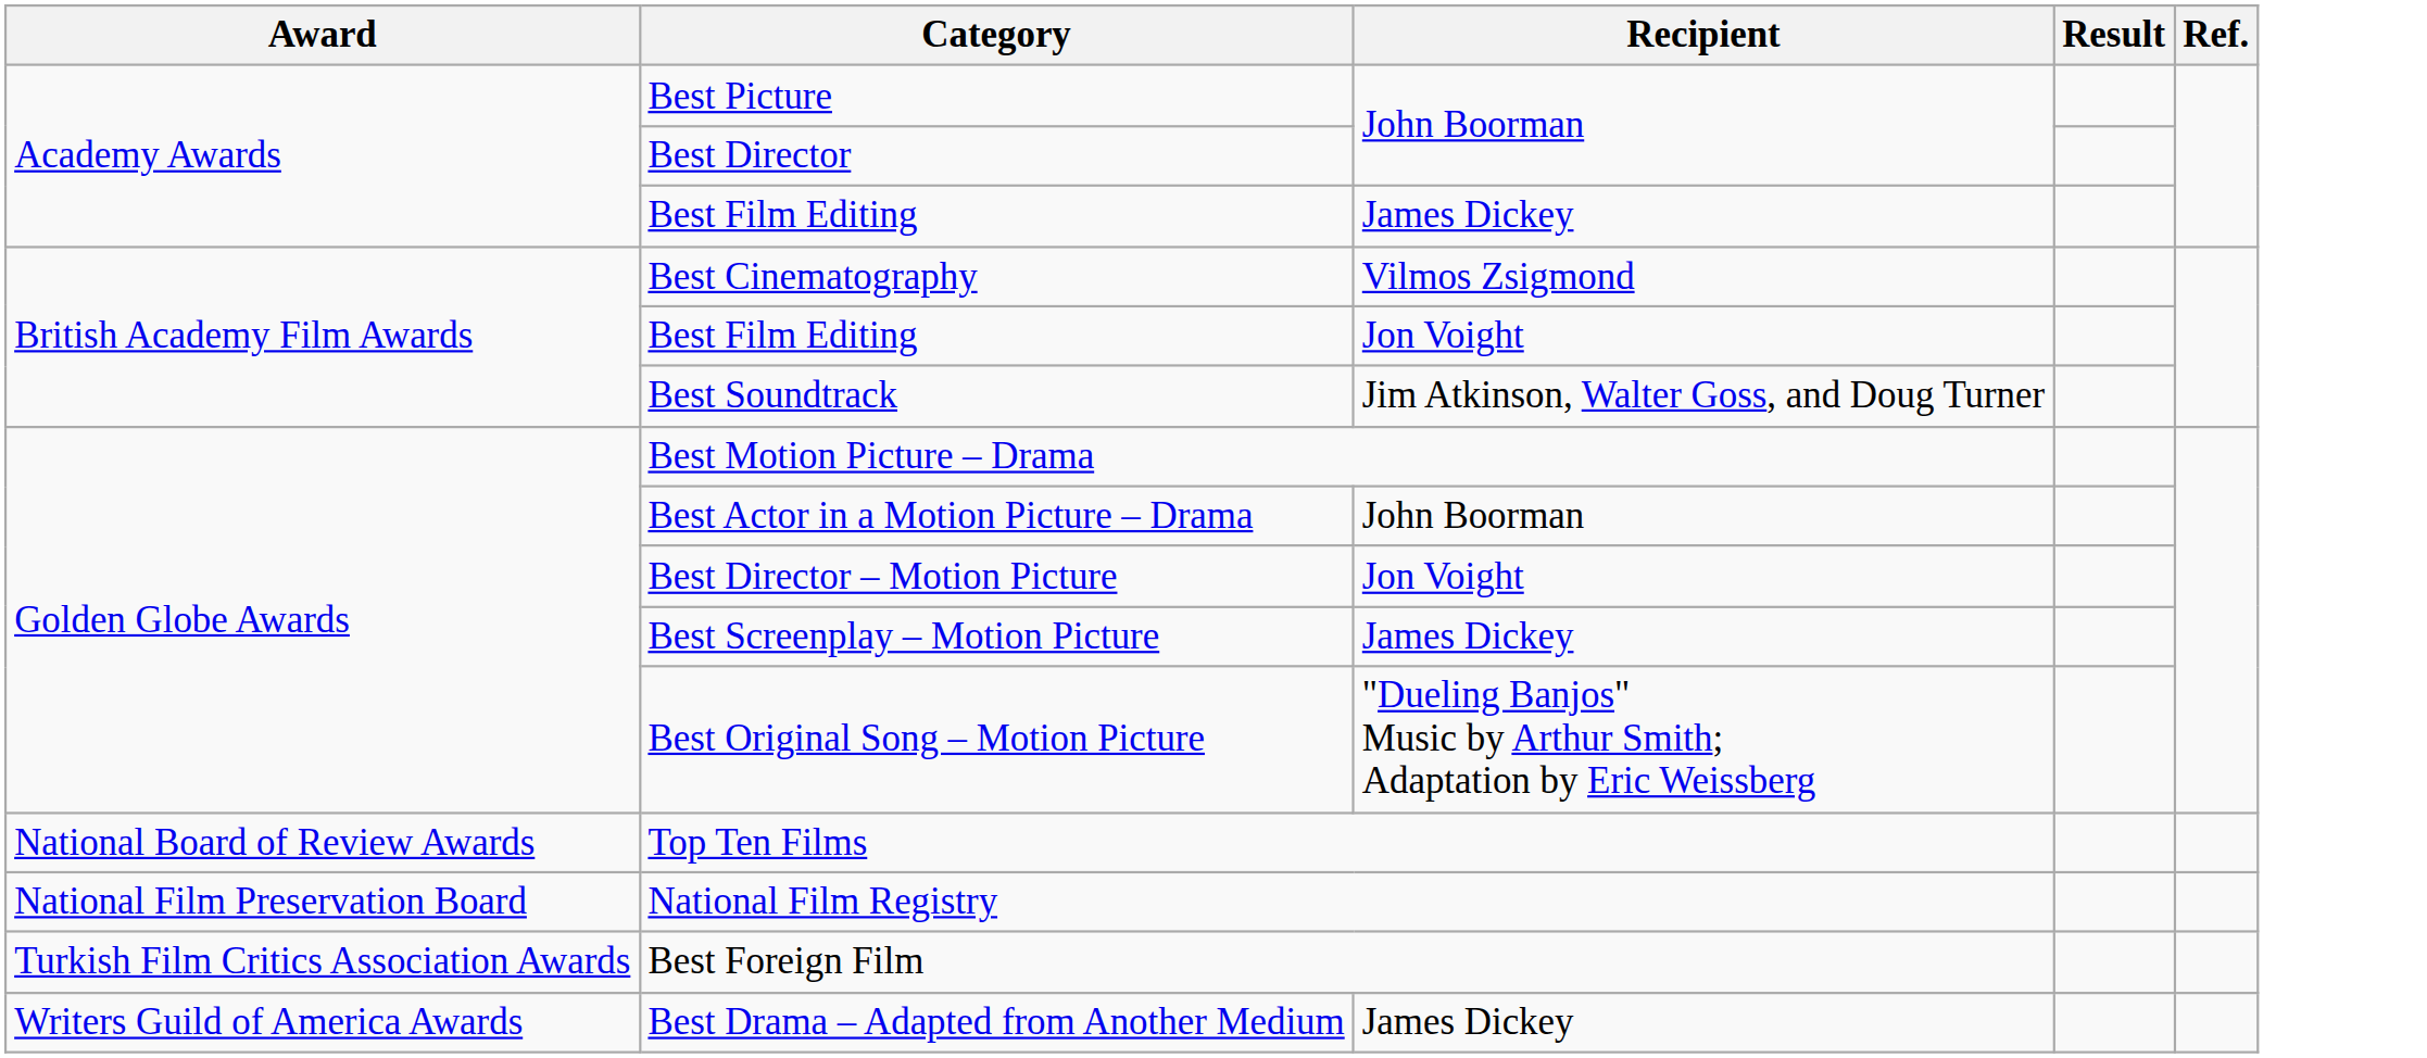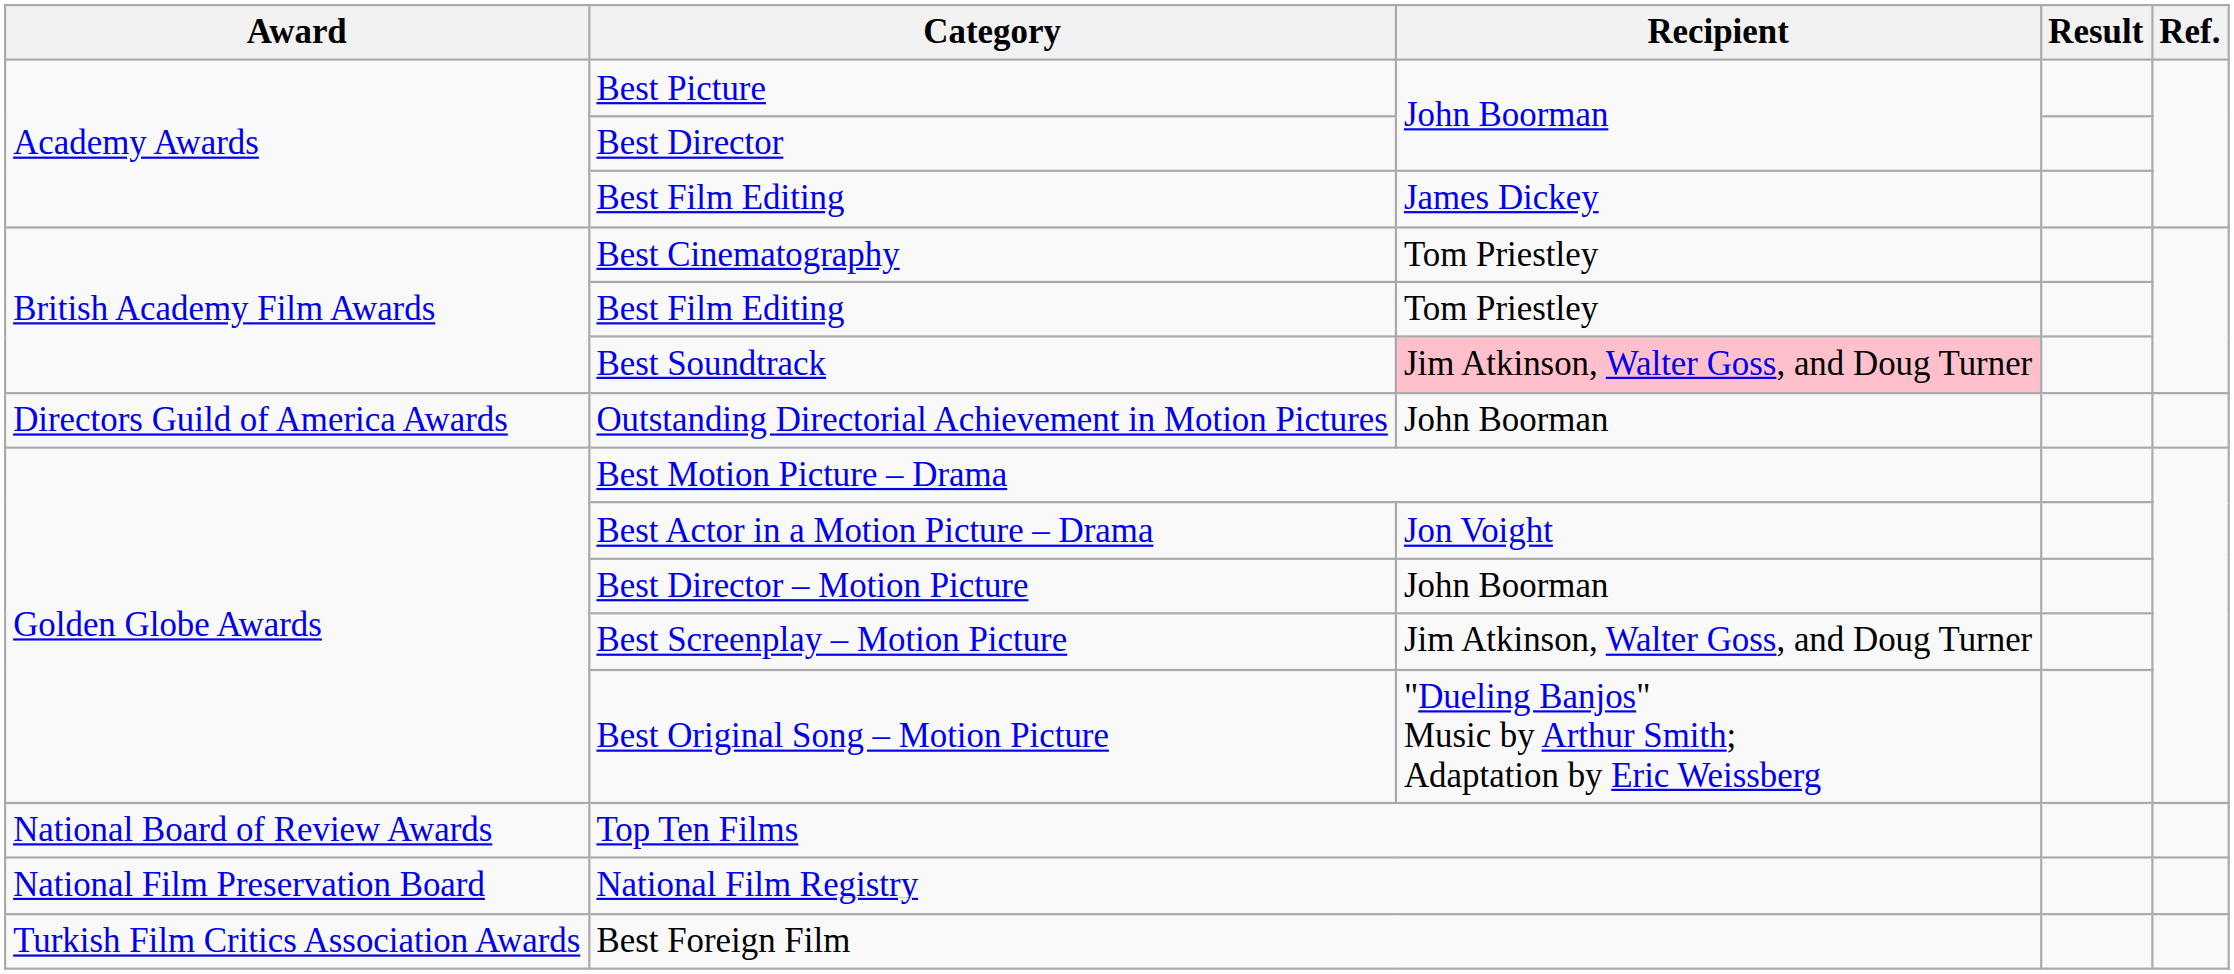Best Cinematography | Recipient: Vilmos Zsigmond -> Tom Priestley
British Academy Film Awards / Best Film Editing | Recipient: Jon Voight -> Tom Priestley
Best Soundtrack | Recipient: no background -> pink background
+ row: Directors Guild of America Awards | Outstanding Directorial Achievement in Motion Pictures | John Boorman
Best Actor in a Motion Picture – Drama | Recipient: John Boorman -> Jon Voight
Best Director – Motion Picture | Recipient: Jon Voight -> John Boorman
Best Screenplay – Motion Picture | Recipient: James Dickey -> Jim Atkinson, Walter Goss, and Doug Turner
- row: Writers Guild of America Awards | Best Drama – Adapted from Another Medium | James Dickey
